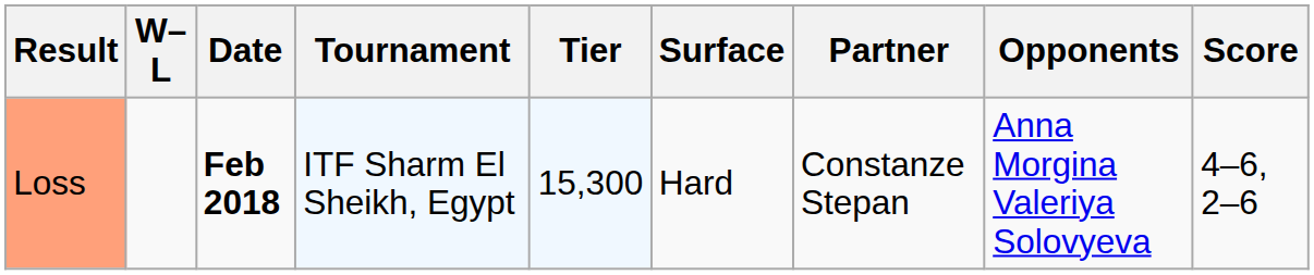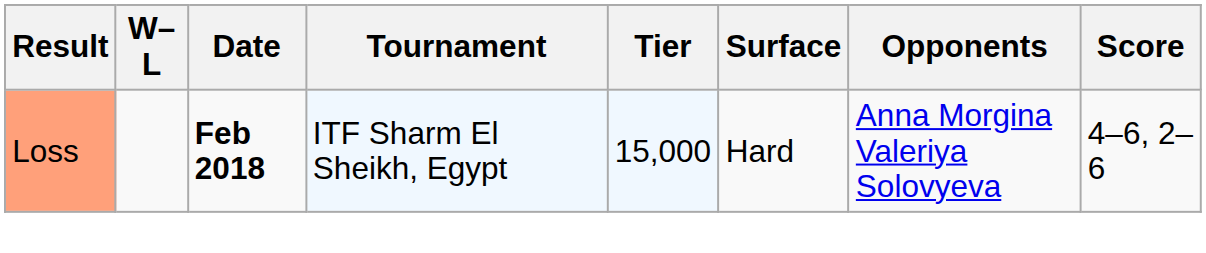- column: Partner | Constanze Stepan
Loss | Tier: 15,300 -> 15,000
